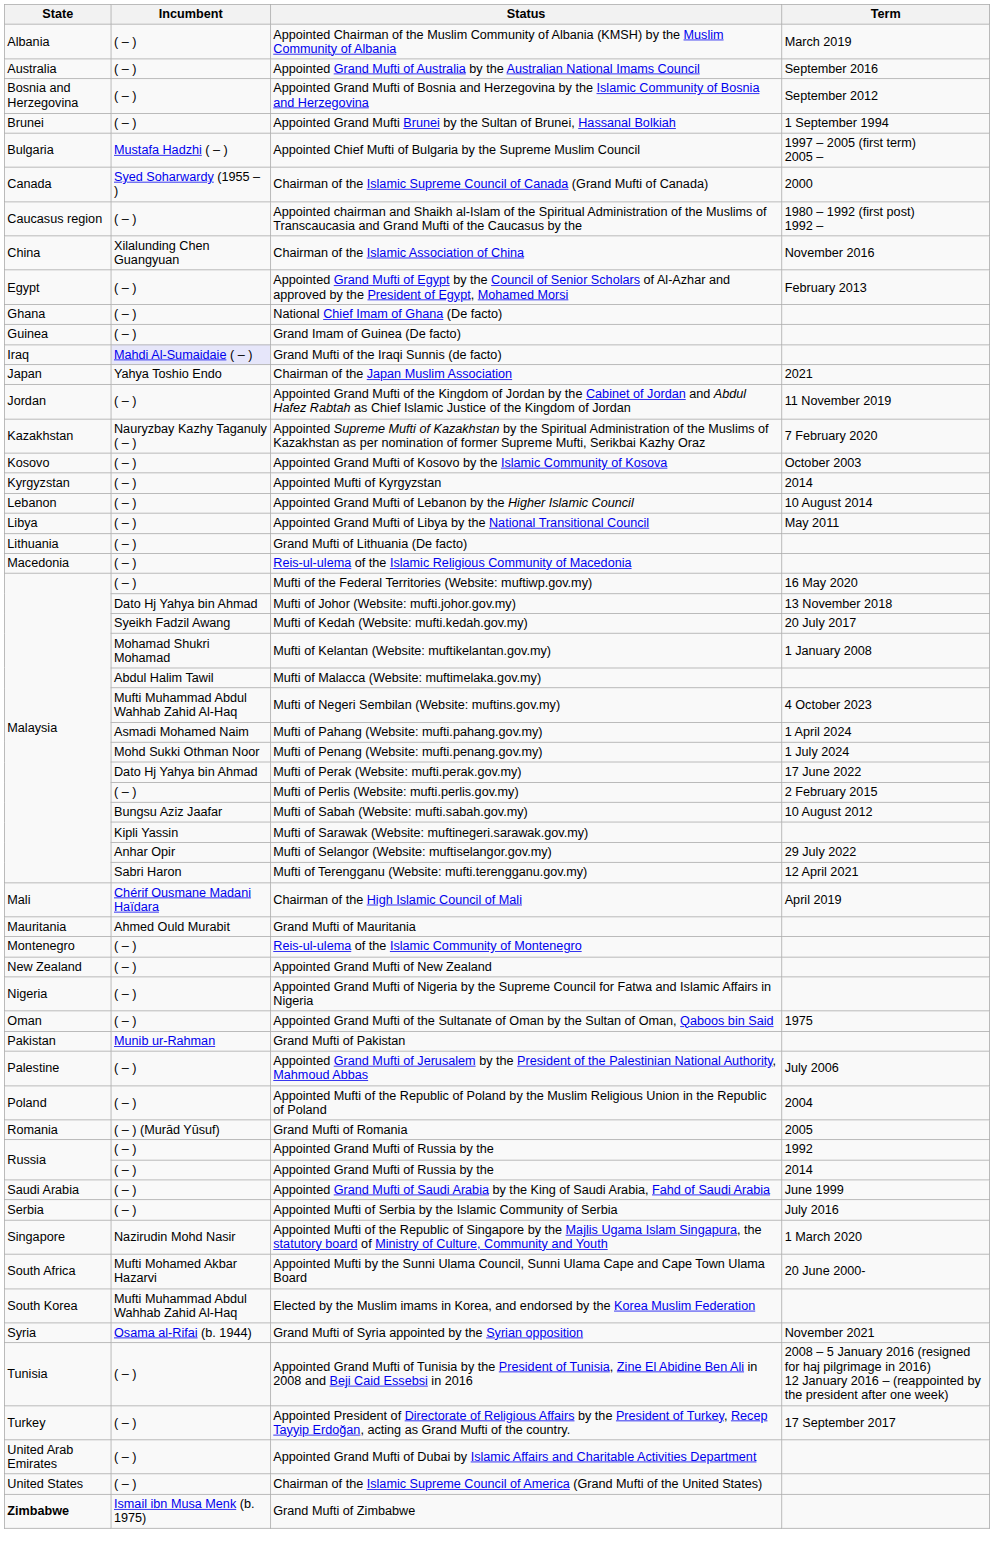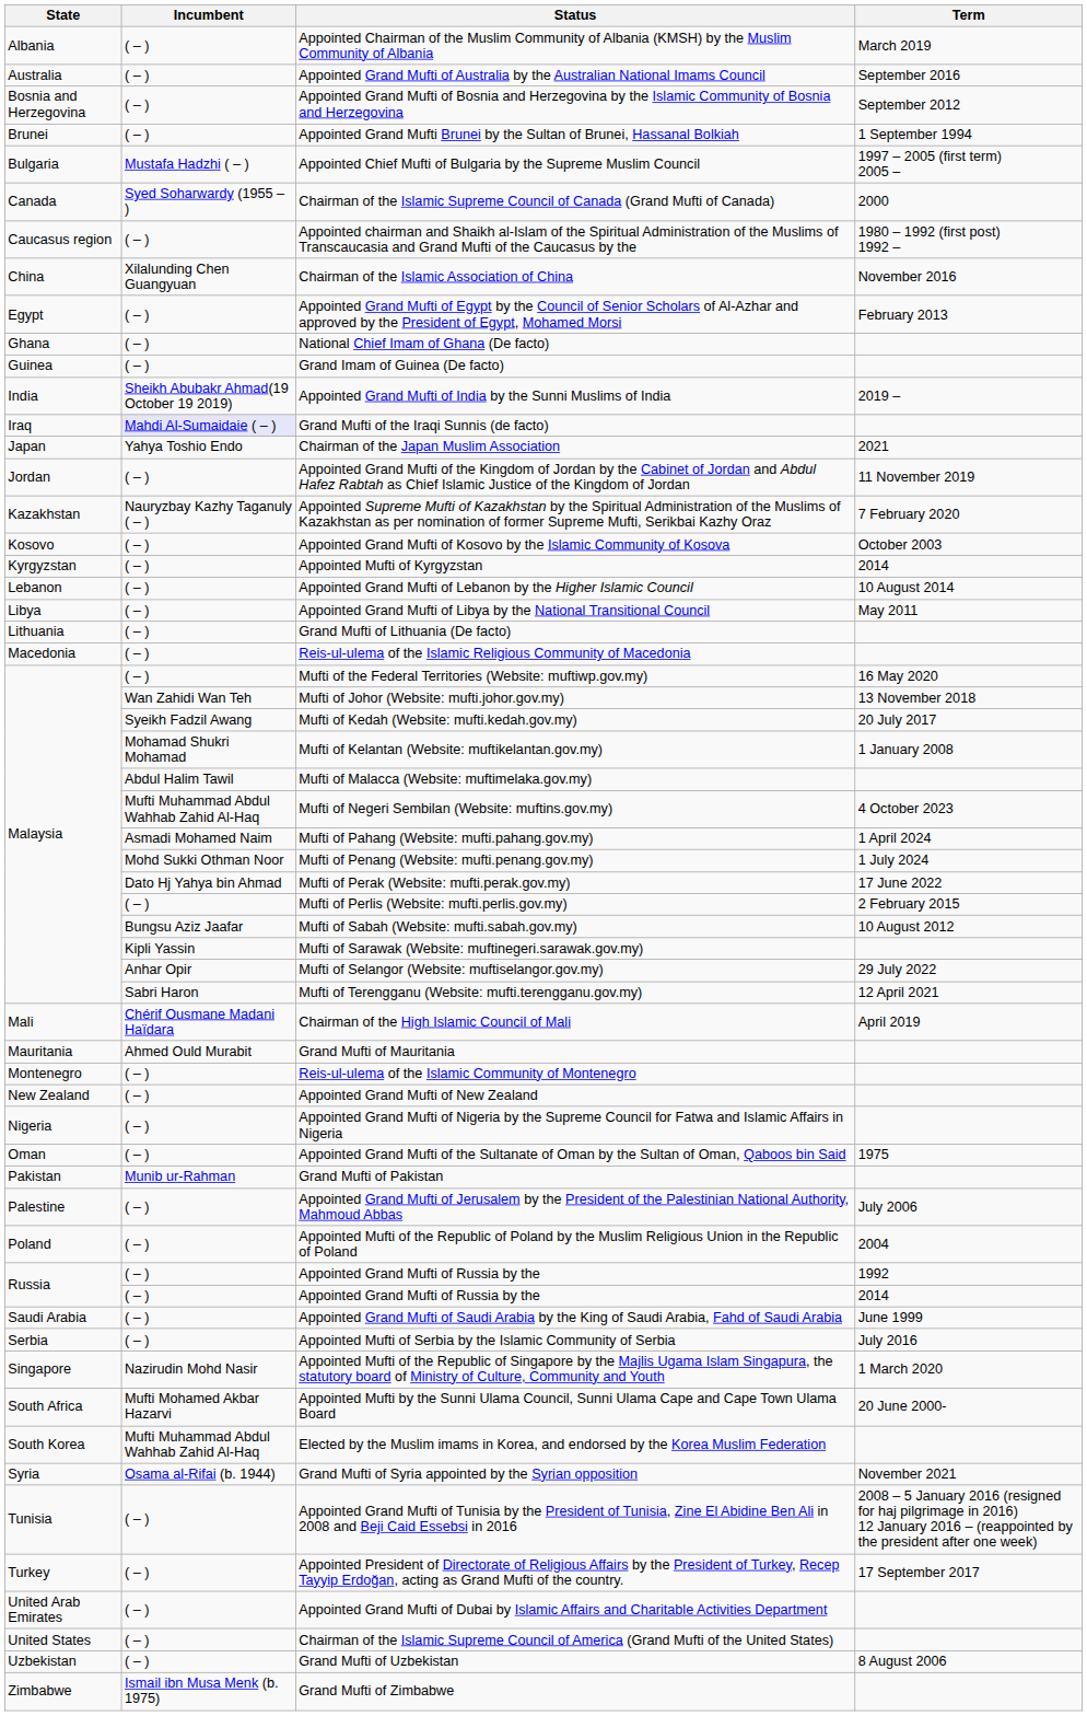+ row: India | Sheikh Abubakr Ahmad(19 October 19 2019) | Appointed Grand Mufti of India by the Sunni Muslims of India | 2019 –
Mufti of Johor (Website: mufti.johor.gov.my) | Incumbent: Dato Hj Yahya bin Ahmad -> Wan Zahidi Wan Teh
- row: Romania | ( – ) (Murād Yūsuf) | Grand Mufti of Romania | 2005
+ row: Uzbekistan | ( – ) | Grand Mufti of Uzbekistan | 8 August 2006
Grand Mufti of Zimbabwe | State: bold -> normal
